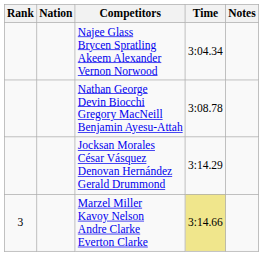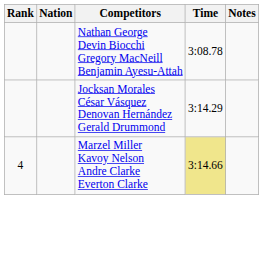- row: Najee Glass Brycen Spratling Akeem Alexander Vernon Norwood | 3:04.34
Marzel Miller Kavoy Nelson Andre Clarke Everton Clarke | Rank: 3 -> 4
